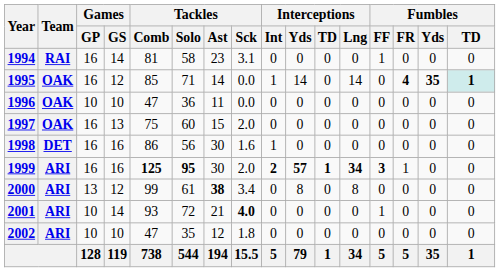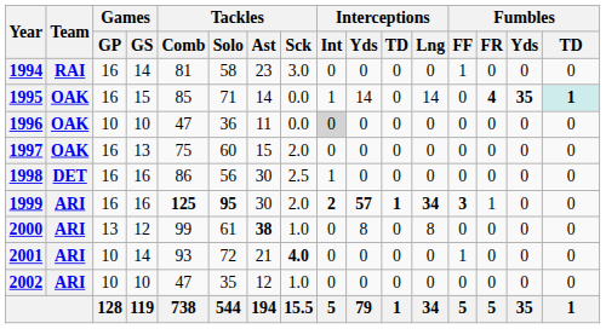1994 | Tackles / Sck: 3.1 -> 3.0
1995 | Games / GS: 12 -> 15
1996 | Interceptions / Int: no background -> lightgrey background
1998 | Tackles / Sck: 1.6 -> 2.5
2000 | Tackles / Sck: 3.4 -> 1.0
2002 | Tackles / Sck: 1.8 -> 1.0
